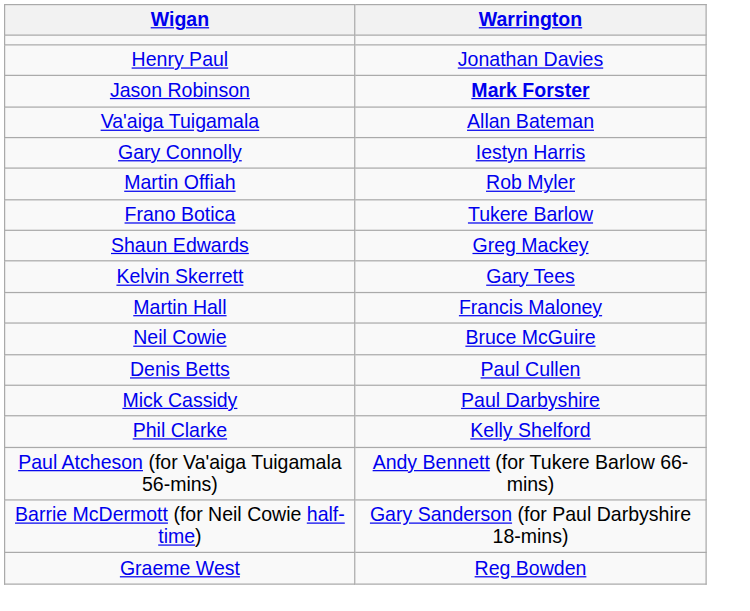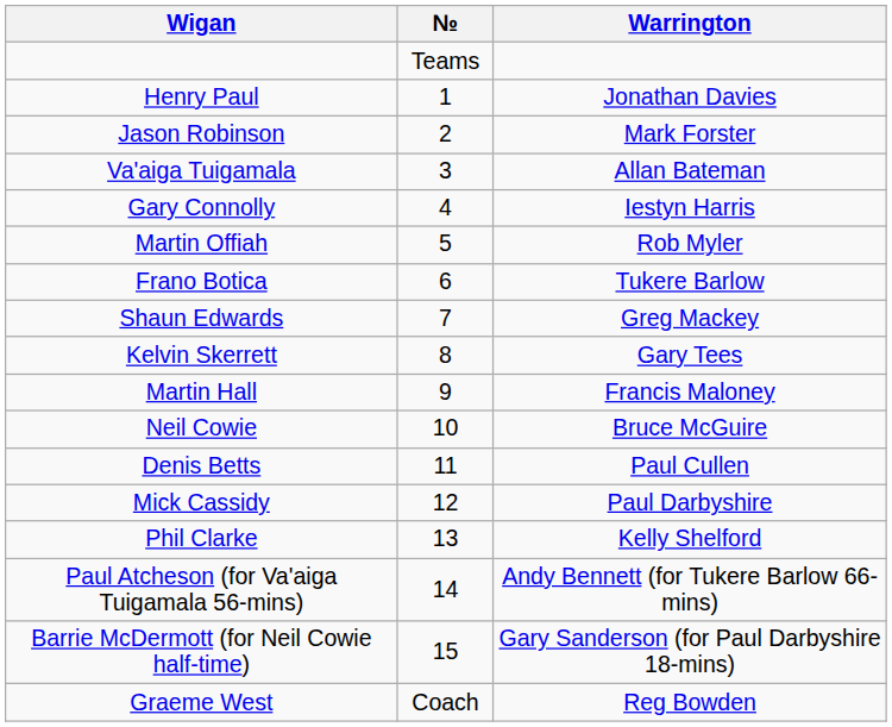+ column: № | Teams | 1 | 2 | 3 | 4 | 5 | 6 | 7 | 8 | 9 | 10 | 11 | 12 | 13 | 14 | 15 | Coach
Jason Robinson | Warrington: bold -> normal
